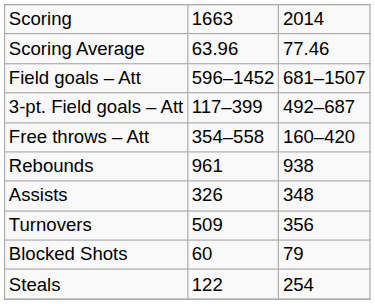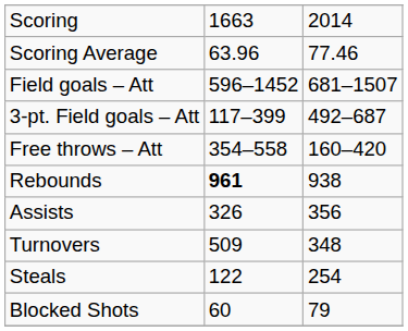Rebounds | column 2: normal -> bold
Assists | column 3: 348 -> 356
Turnovers | column 3: 356 -> 348
rows swapped: Steals <-> Blocked Shots
